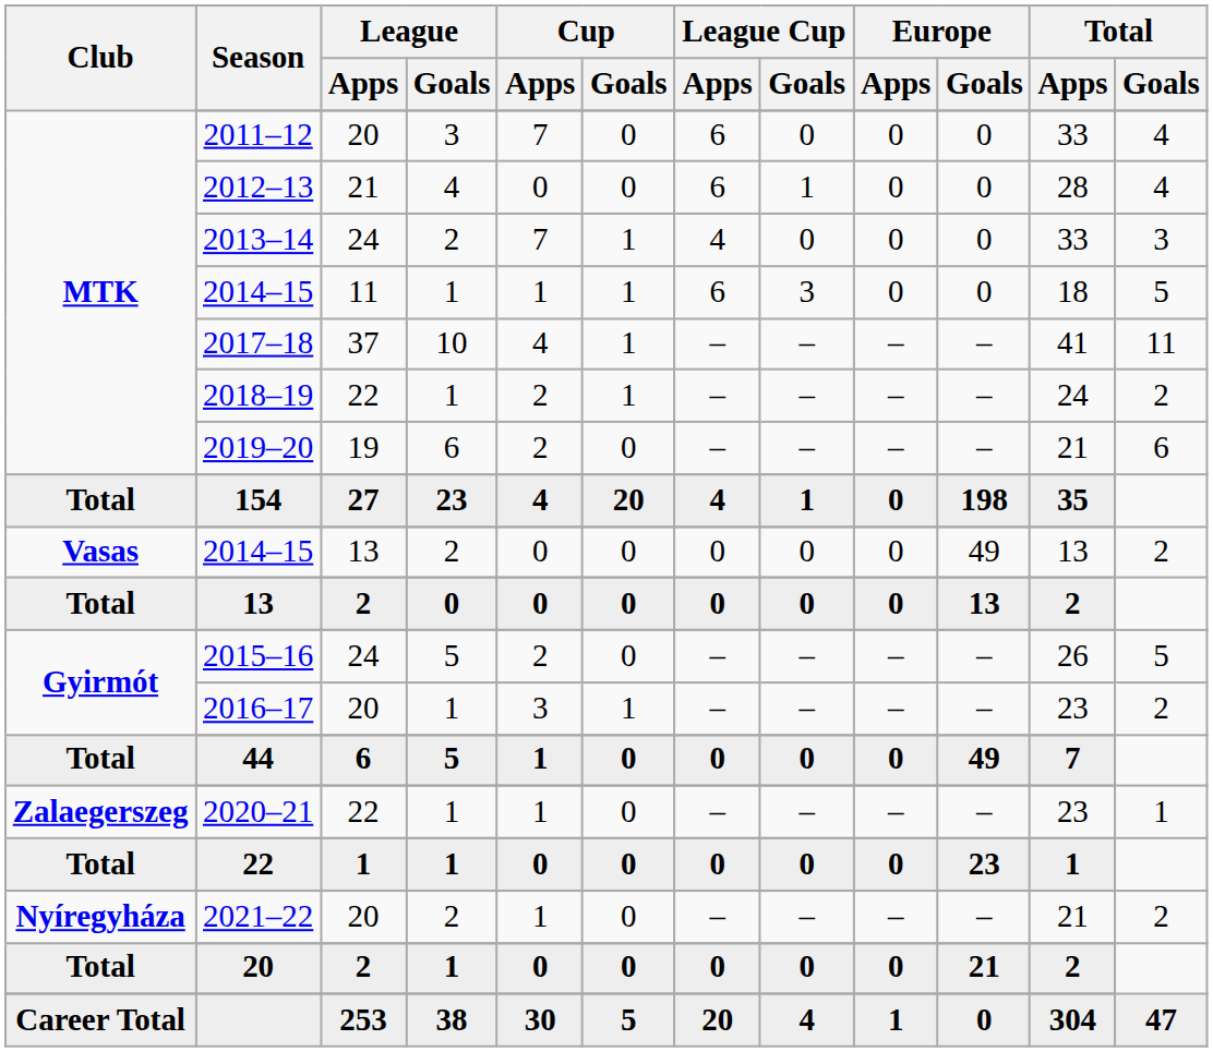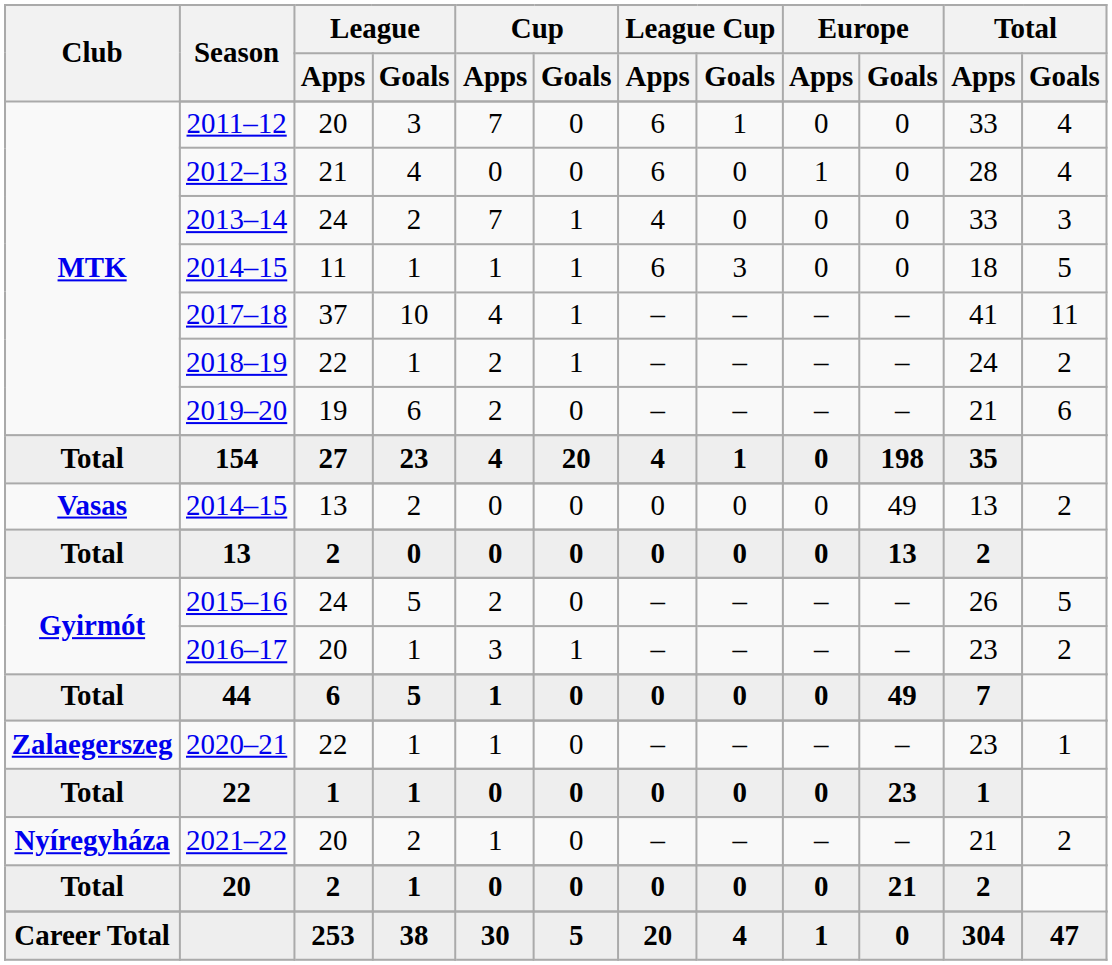2011–12 | League Cup / Goals: 0 -> 1
2012–13 | League Cup / Goals: 1 -> 0
2012–13 | Europe / Apps: 0 -> 1
